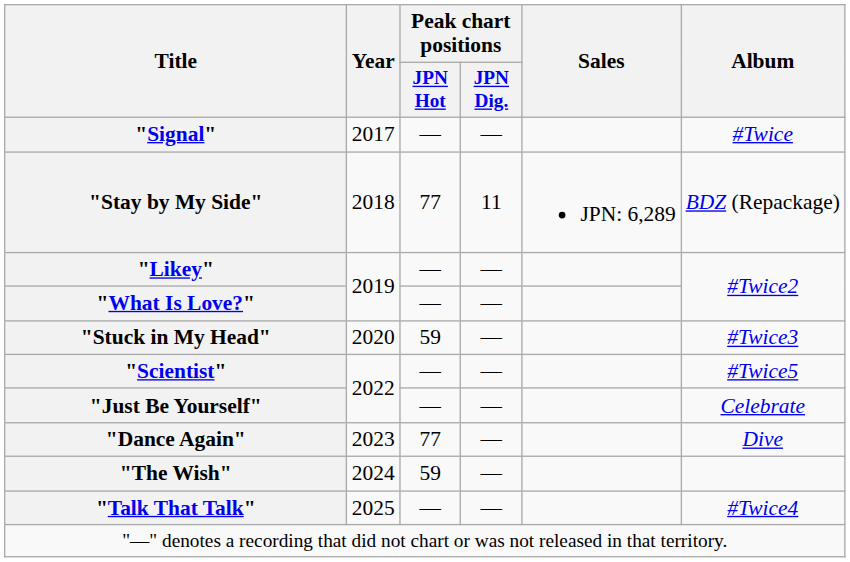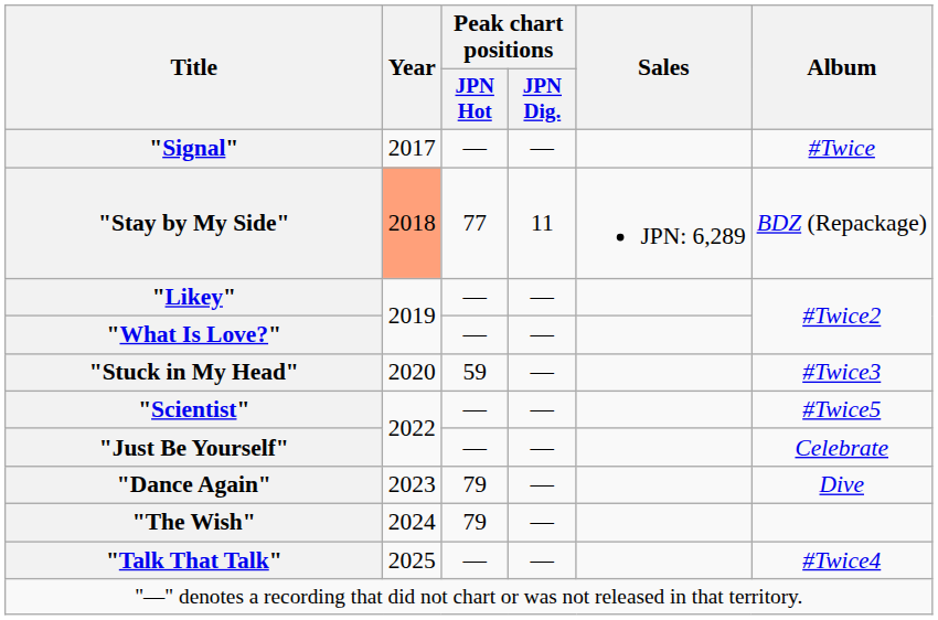"Stay by My Side" | Year: no background -> lightsalmon background
"Dance Again" | Peak chart positions / JPN Hot: 77 -> 79
"The Wish" | Peak chart positions / JPN Hot: 59 -> 79
